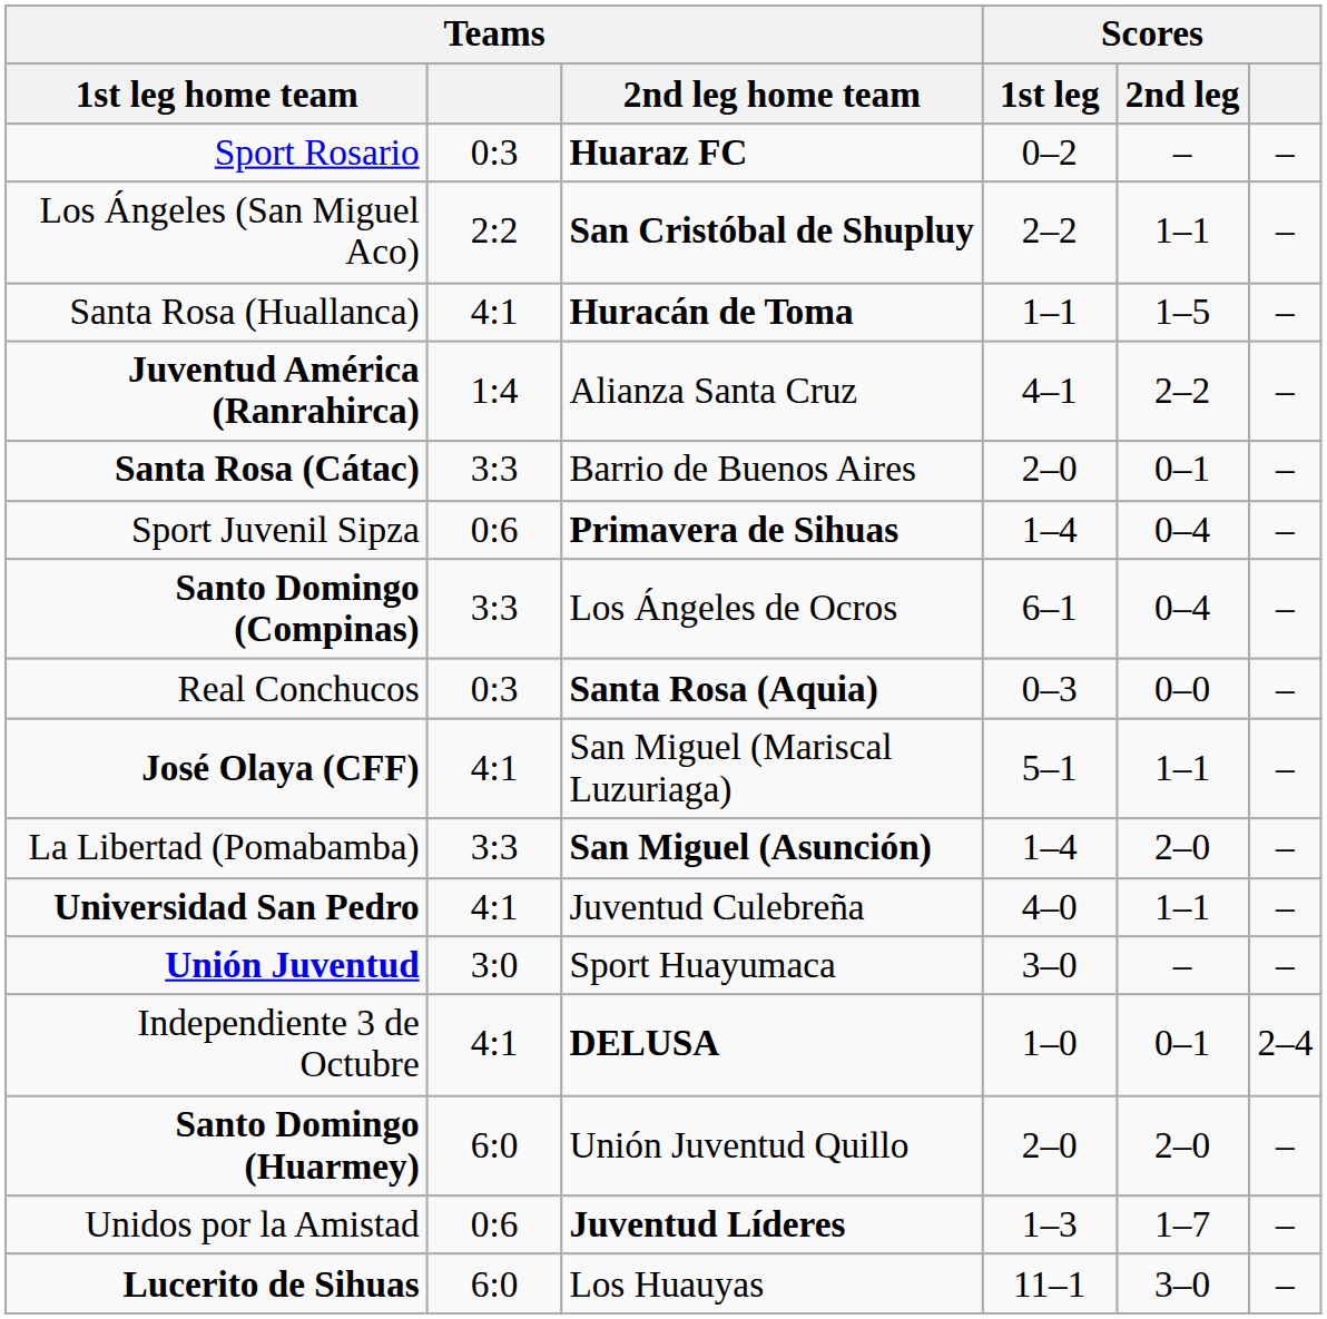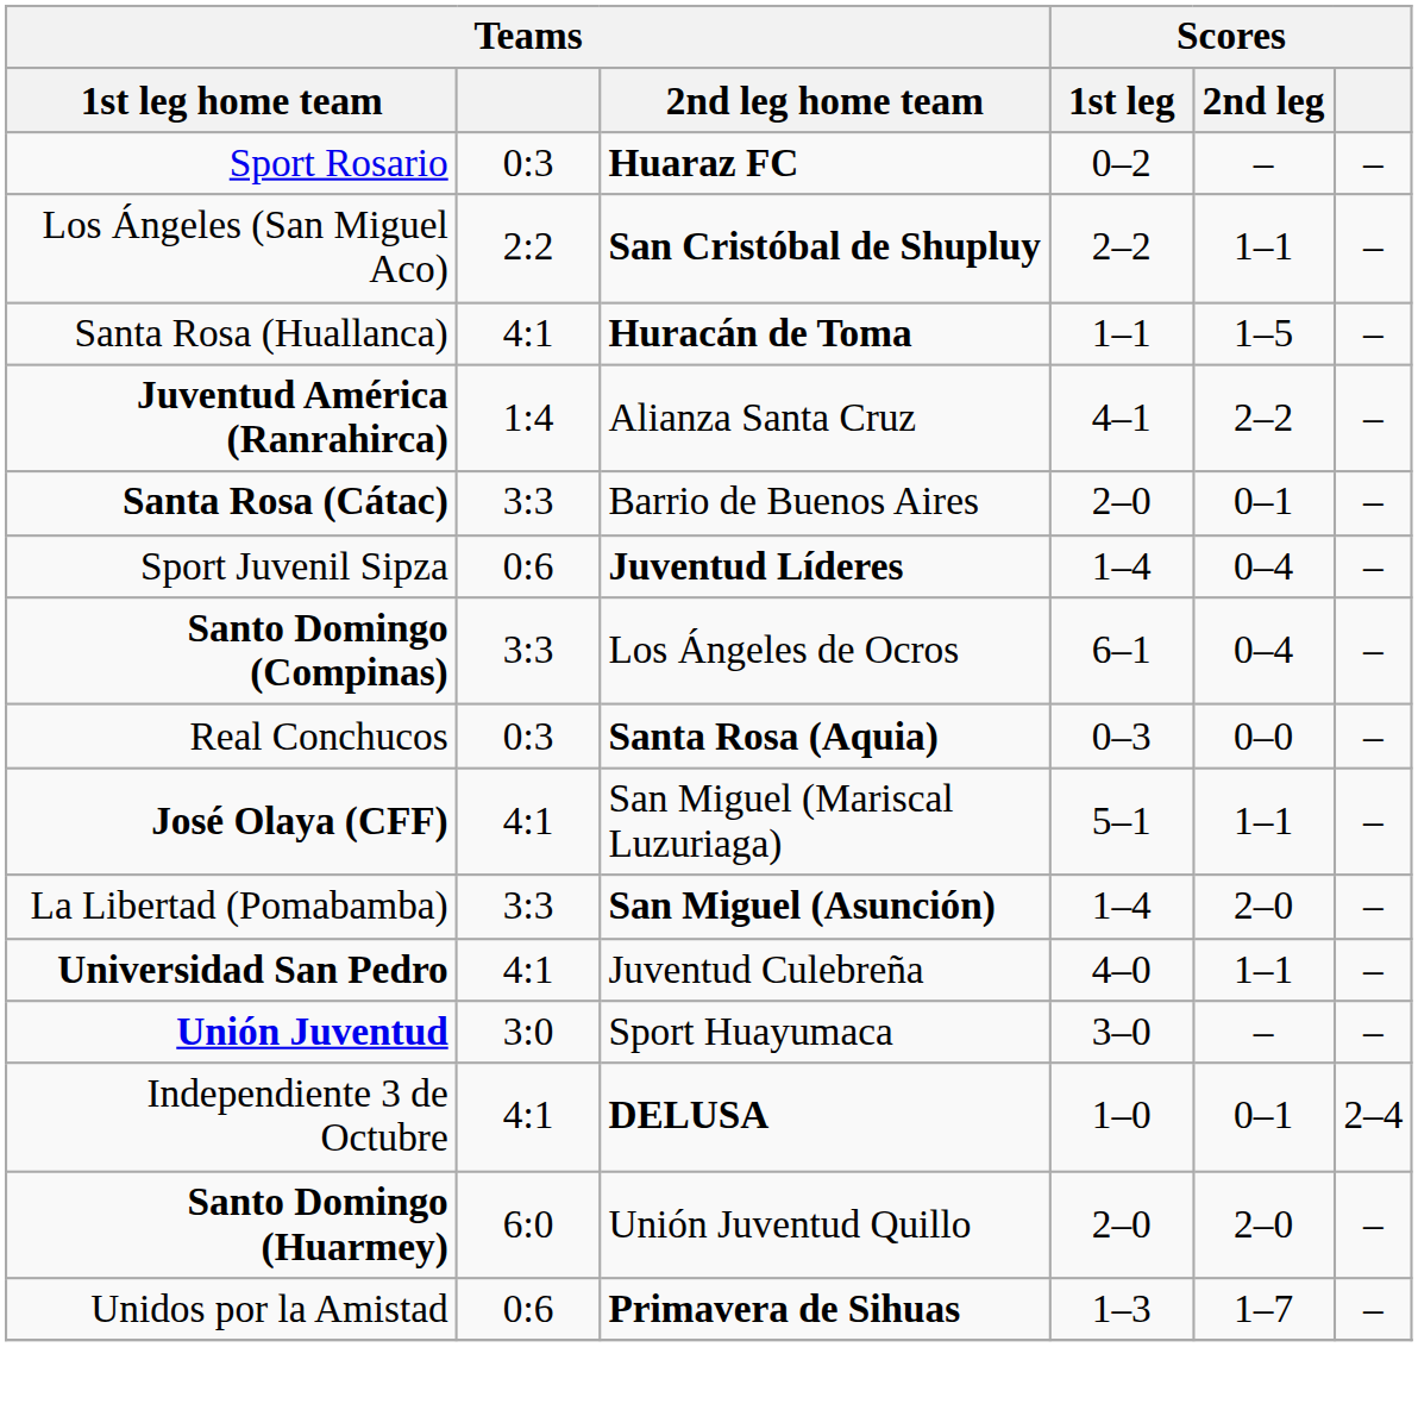Sport Juvenil Sipza | Teams / 2nd leg home team: Primavera de Sihuas -> Juventud Líderes
Unidos por la Amistad | Teams / 2nd leg home team: Juventud Líderes -> Primavera de Sihuas
- row: Lucerito de Sihuas | 6:0 | Los Huauyas | 11–1 | 3–0 | –
